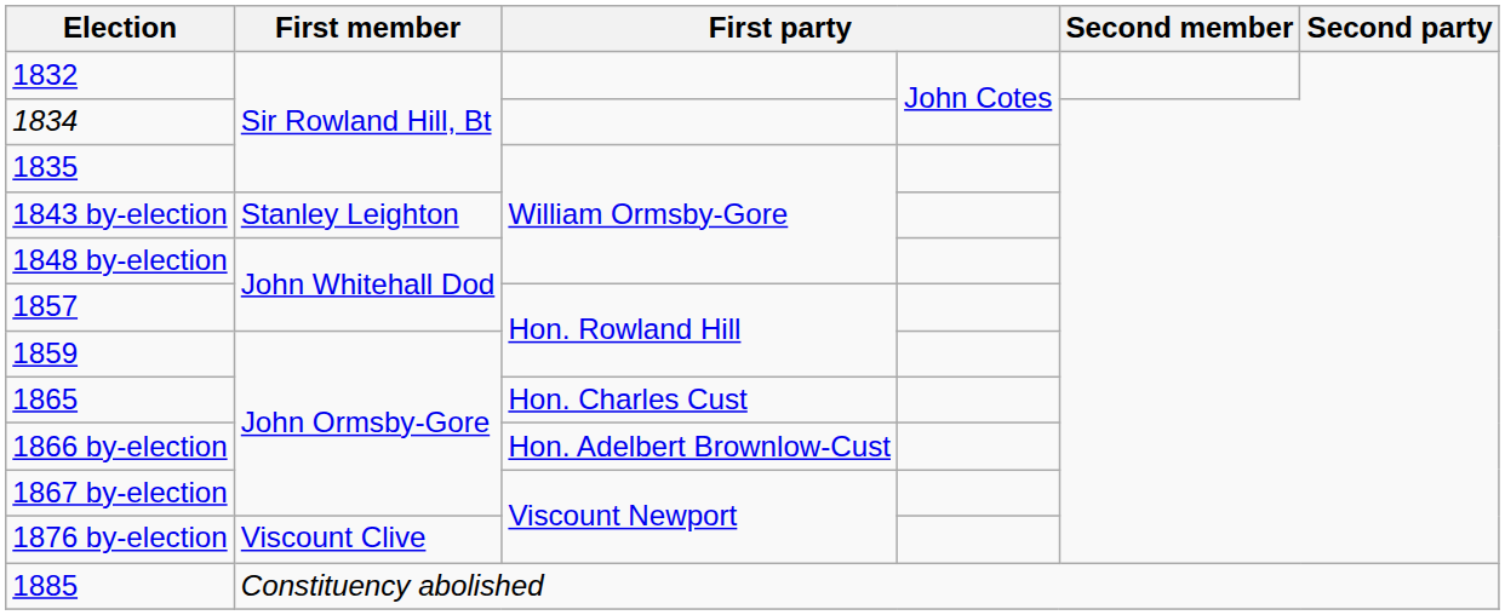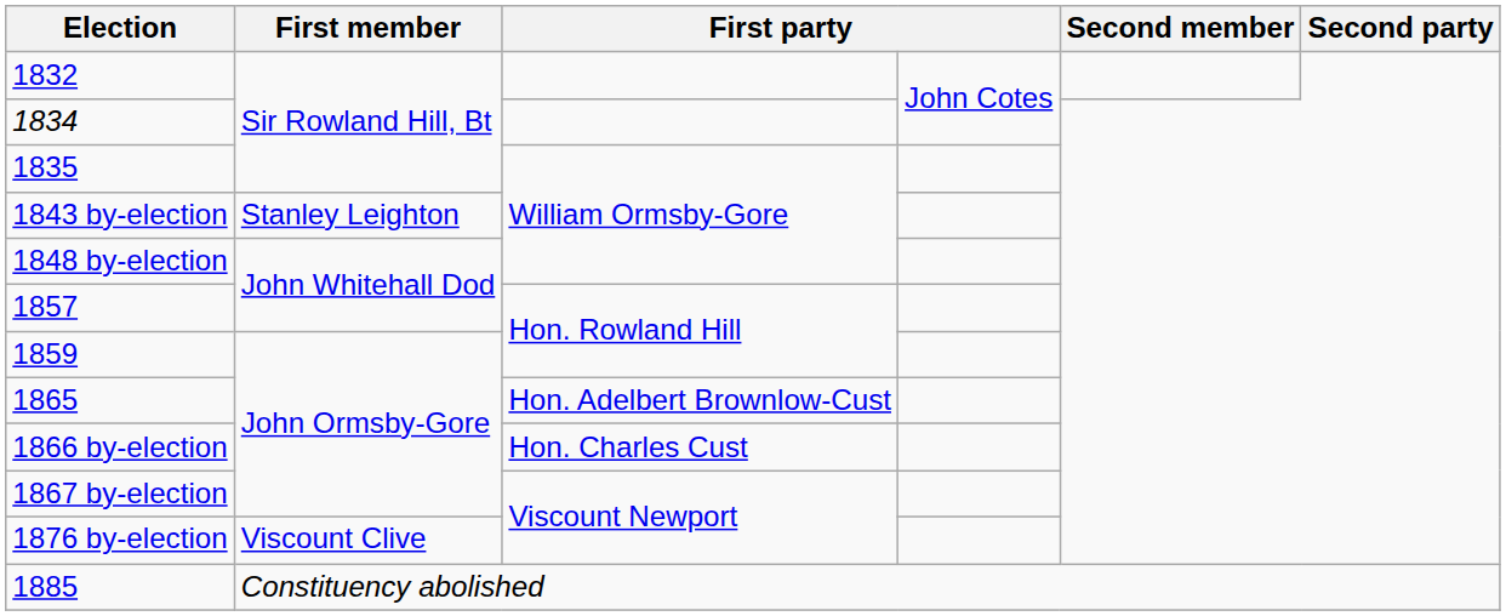1865 | column 3: Hon. Charles Cust -> Hon. Adelbert Brownlow-Cust
1866 by-election | column 3: Hon. Adelbert Brownlow-Cust -> Hon. Charles Cust
